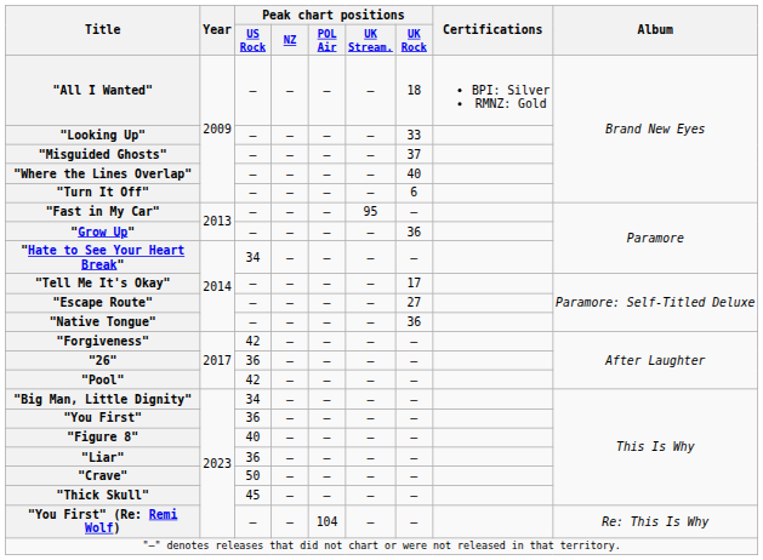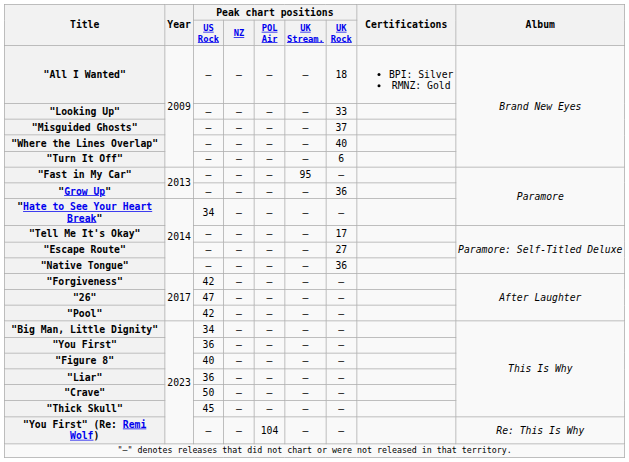"26" | Peak chart positions / US Rock: 36 -> 47
